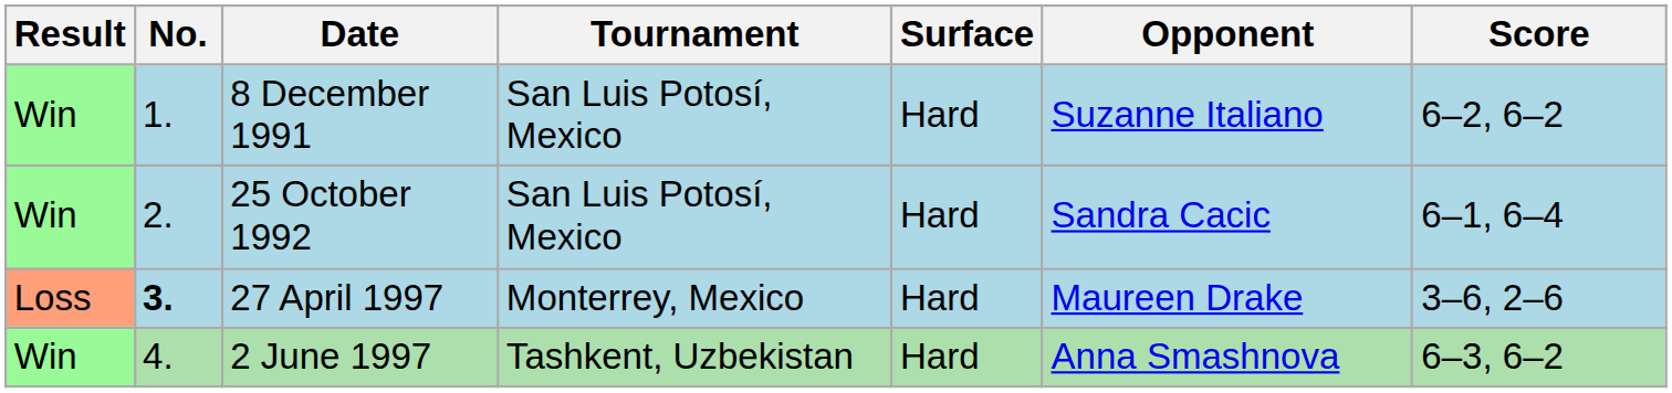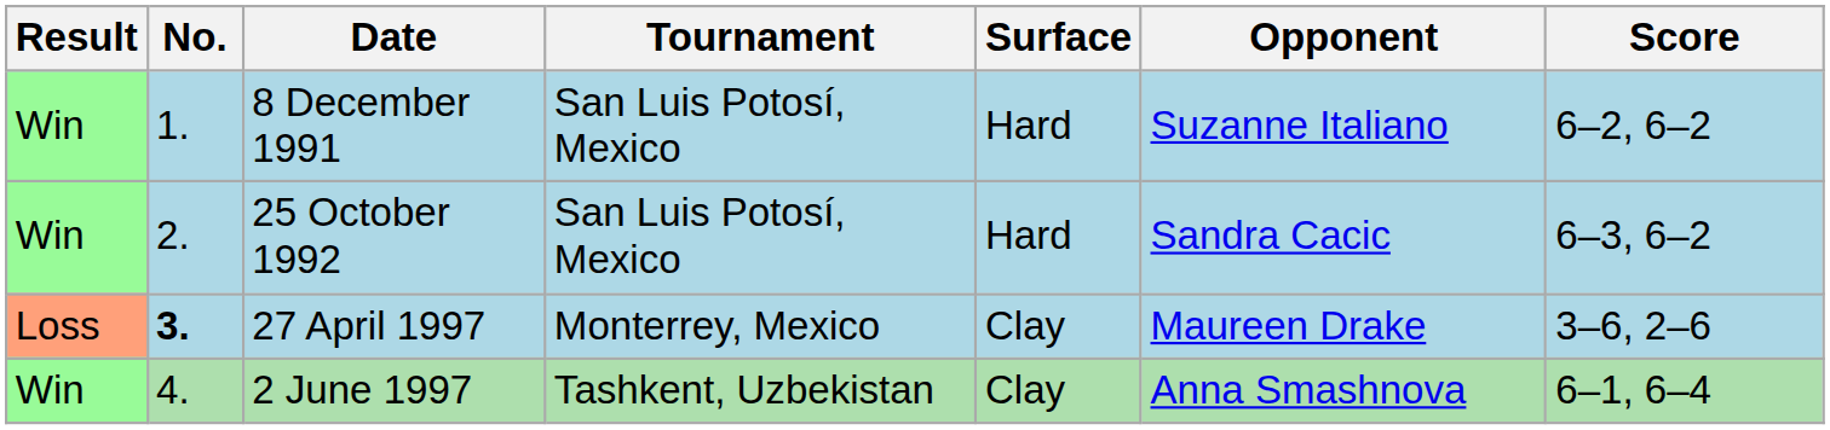25 October 1992 | Score: 6–1, 6–4 -> 6–3, 6–2
27 April 1997 | Surface: Hard -> Clay
2 June 1997 | Surface: Hard -> Clay
2 June 1997 | Score: 6–3, 6–2 -> 6–1, 6–4
